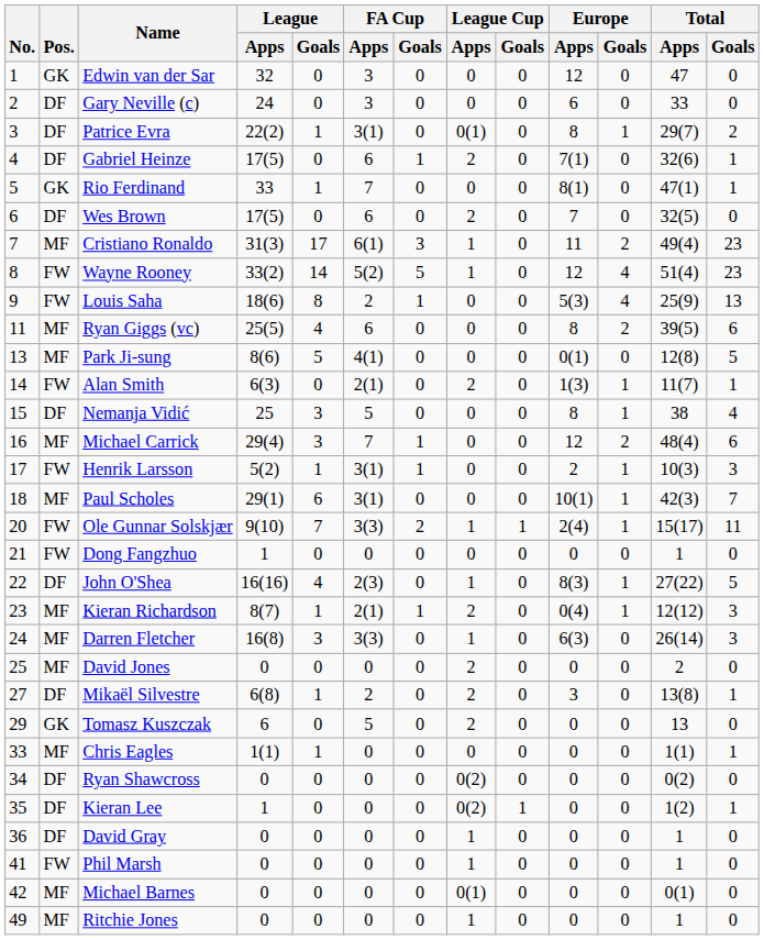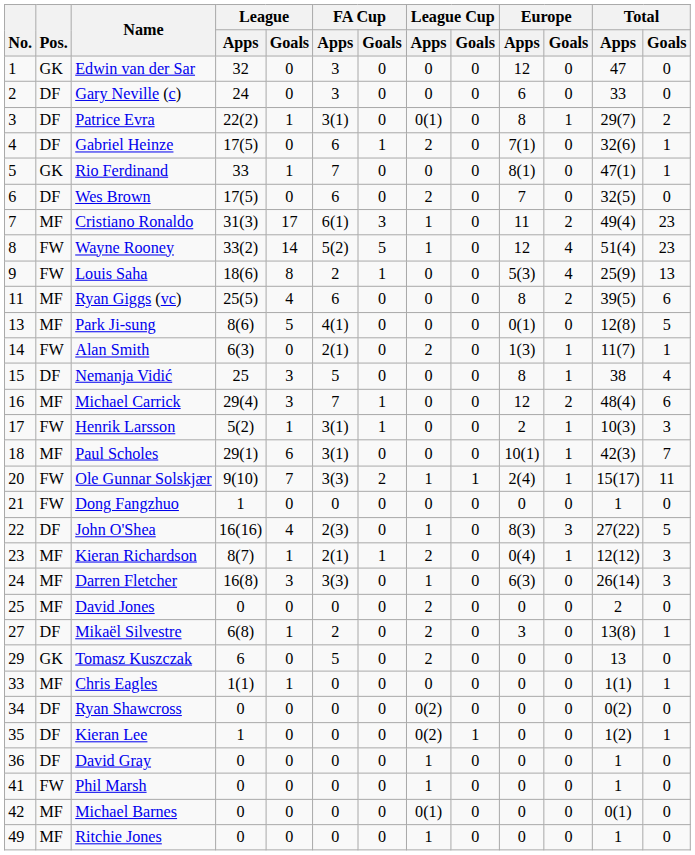John O'Shea | Europe / Goals: 1 -> 3
